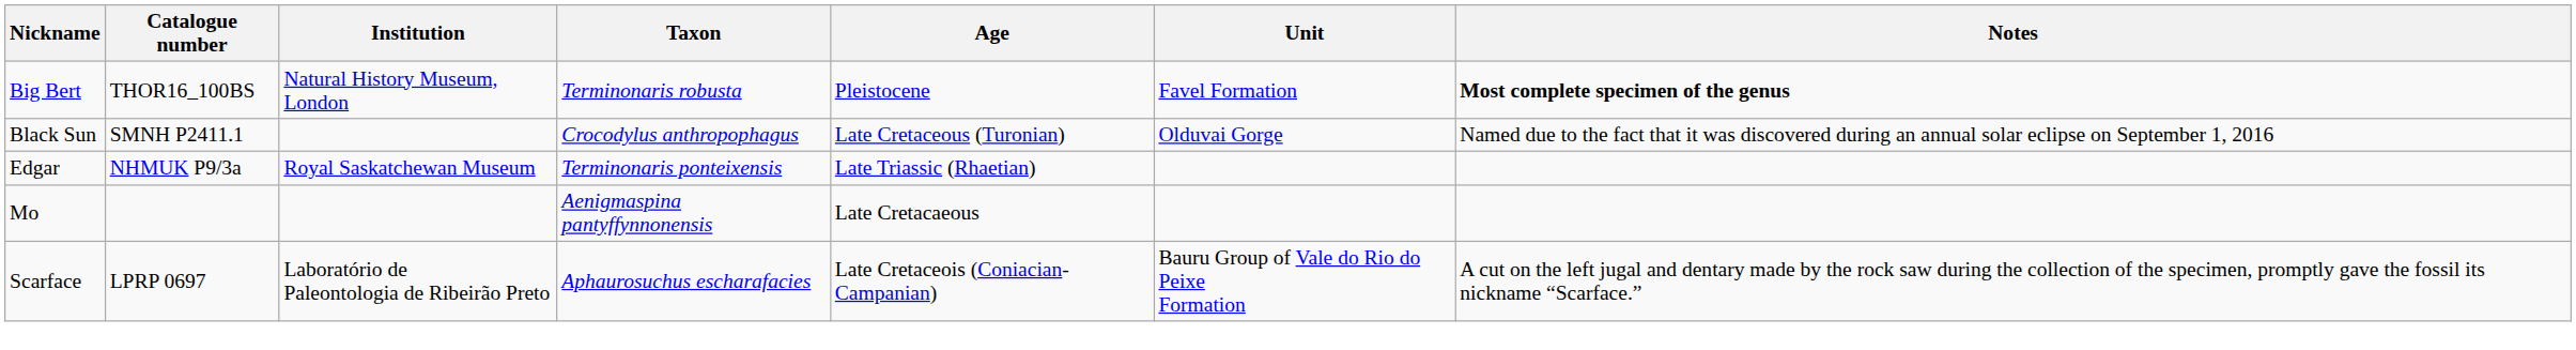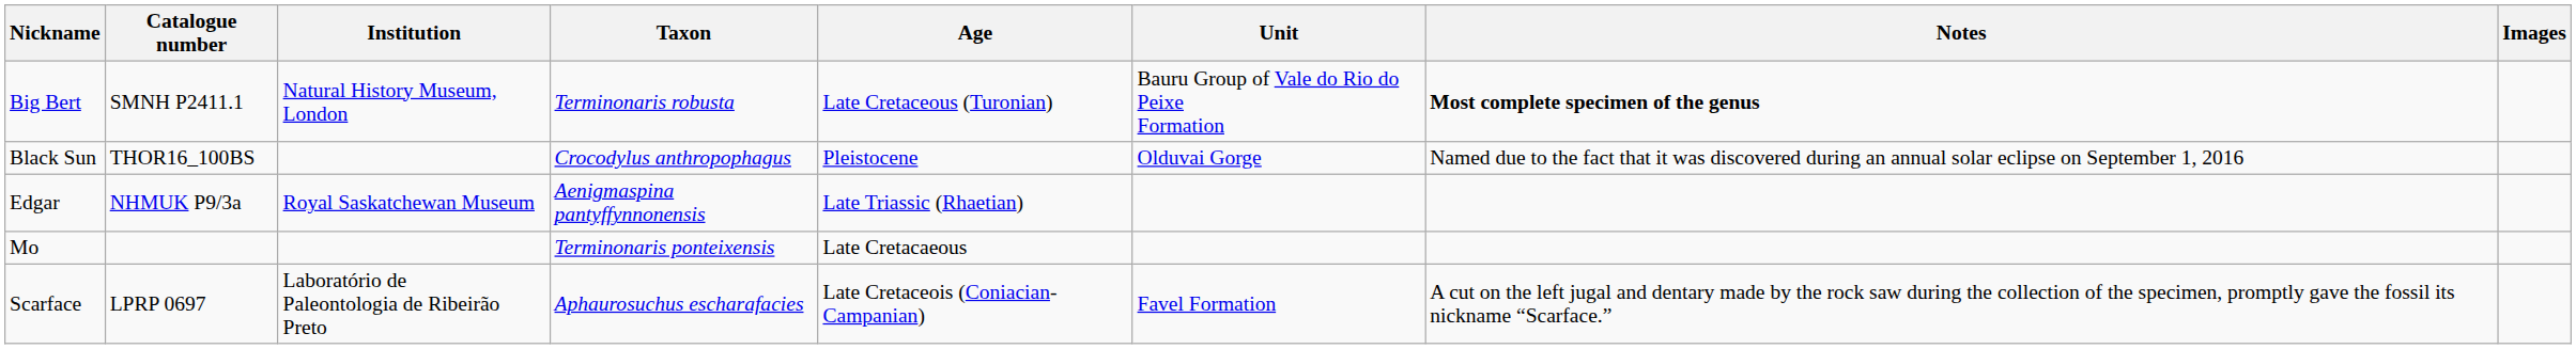+ column: Images
Big Bert | Catalogue number: THOR16_100BS -> SMNH P2411.1
Big Bert | Age: Pleistocene -> Late Cretaceous (Turonian)
Big Bert | Unit: Favel Formation -> Bauru Group of Vale do Rio do Peixe Formation
Black Sun | Catalogue number: SMNH P2411.1 -> THOR16_100BS
Black Sun | Age: Late Cretaceous (Turonian) -> Pleistocene
Edgar | Taxon: Terminonaris ponteixensis -> Aenigmaspina pantyffynnonensis
Mo | Taxon: Aenigmaspina pantyffynnonensis -> Terminonaris ponteixensis
Scarface | Unit: Bauru Group of Vale do Rio do Peixe Formation -> Favel Formation
